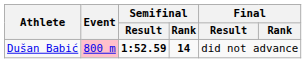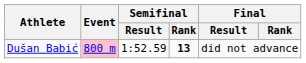Dušan Babić | Semifinal / Result: bold -> normal
Dušan Babić | Semifinal / Rank: 14 -> 13
